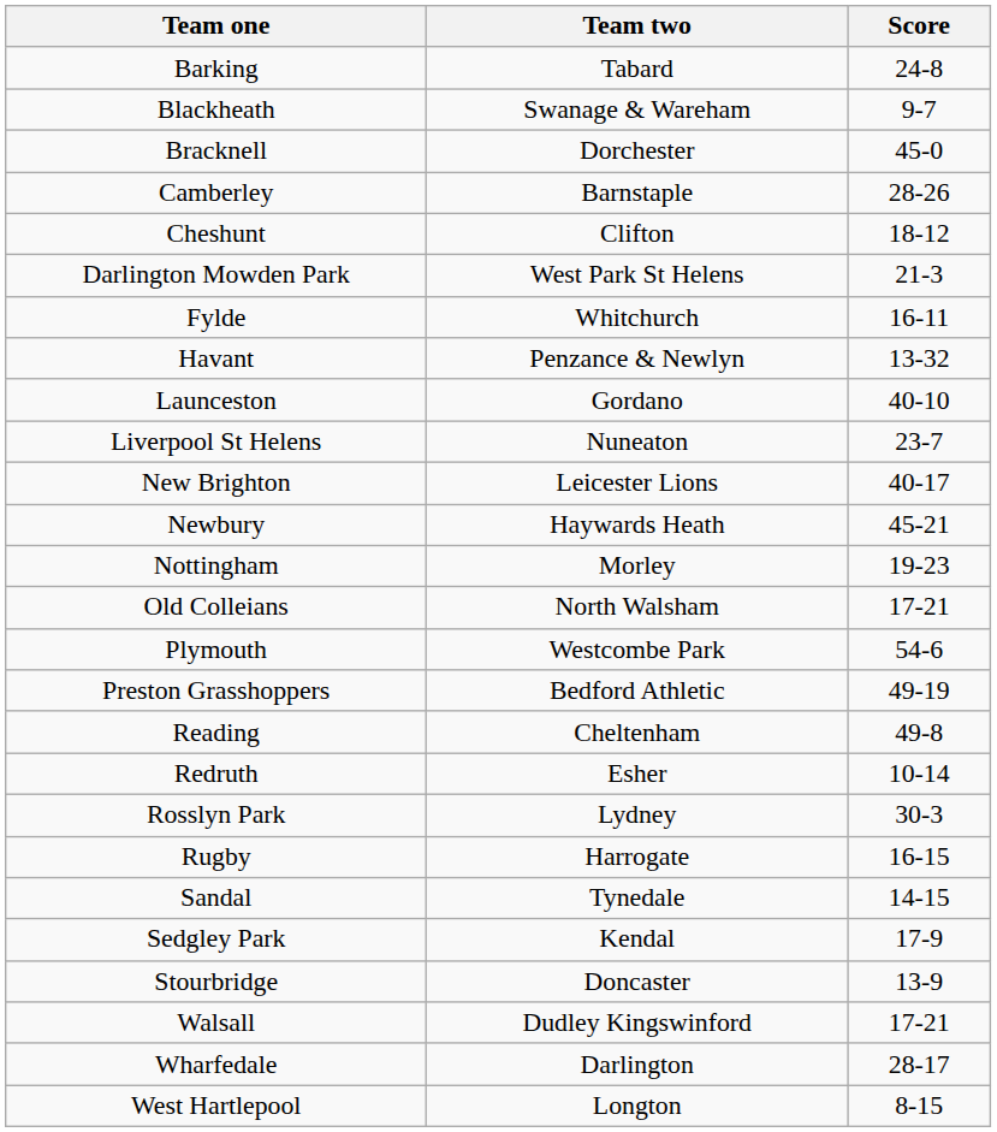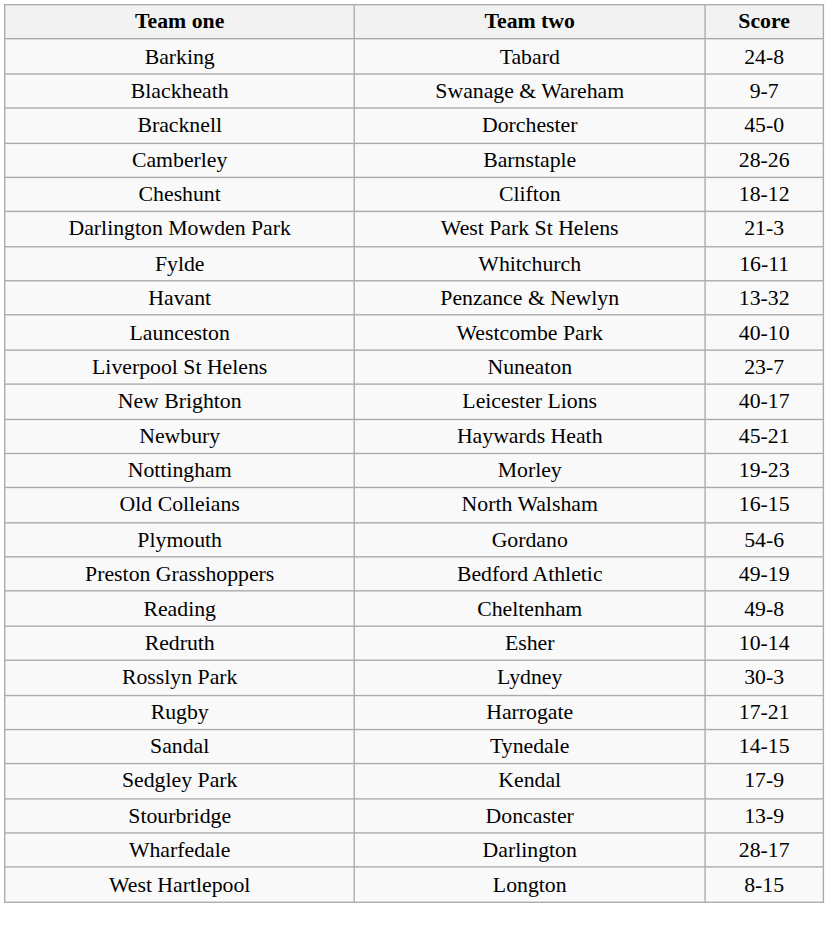Launceston | Team two: Gordano -> Westcombe Park
Old Colleians | Score: 17-21 -> 16-15
Plymouth | Team two: Westcombe Park -> Gordano
Rugby | Score: 16-15 -> 17-21
- row: Walsall | Dudley Kingswinford | 17-21
